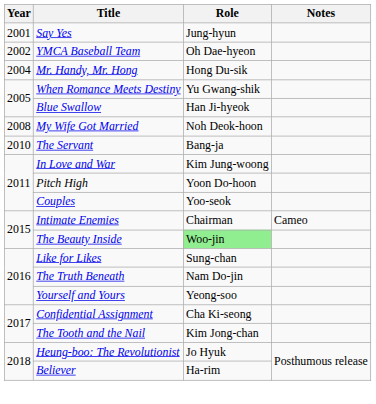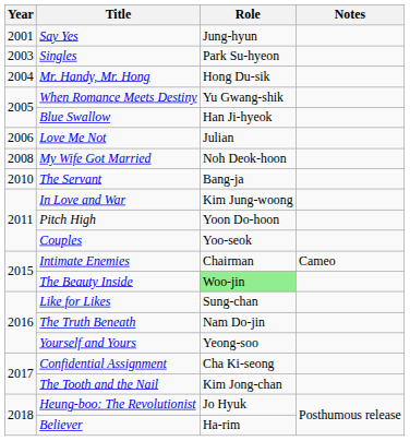- row: 2002 | YMCA Baseball Team | Oh Dae-hyeon
+ row: 2003 | Singles | Park Su-hyeon
+ row: 2006 | Love Me Not | Julian
